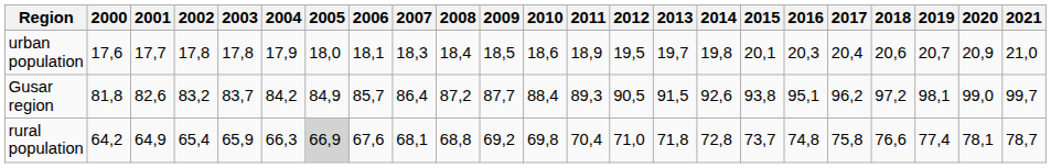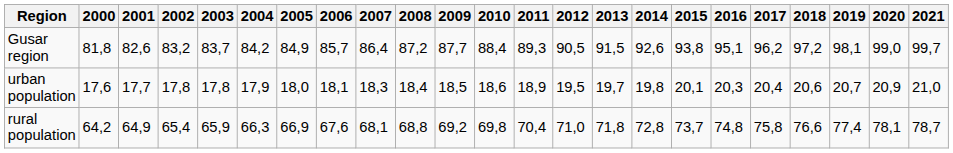rows swapped: Gusar region <-> urban population
rural population | 2005: lightgrey background -> no background
